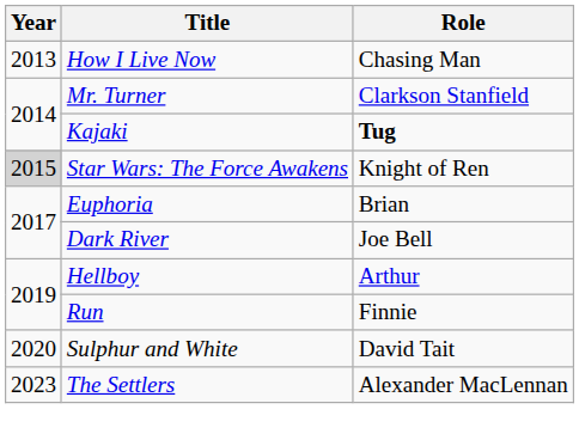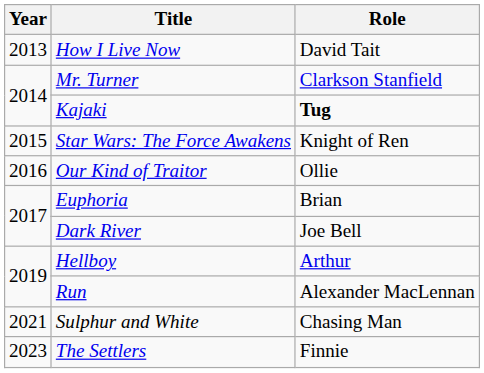How I Live Now | Role: Chasing Man -> David Tait
Star Wars: The Force Awakens | Year: lightgrey background -> no background
+ row: 2016 | Our Kind of Traitor | Ollie
Run | Role: Finnie -> Alexander MacLennan
Sulphur and White | Year: 2020 -> 2021
Sulphur and White | Role: David Tait -> Chasing Man
The Settlers | Role: Alexander MacLennan -> Finnie
